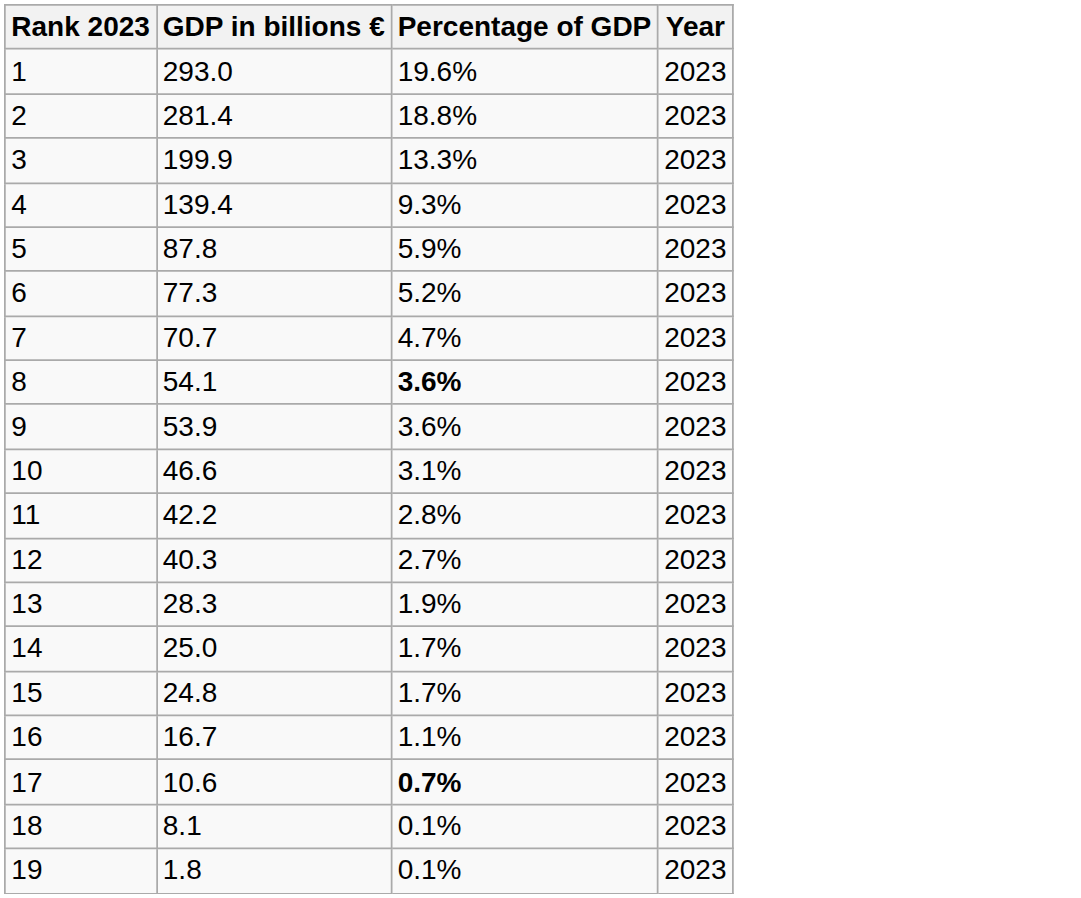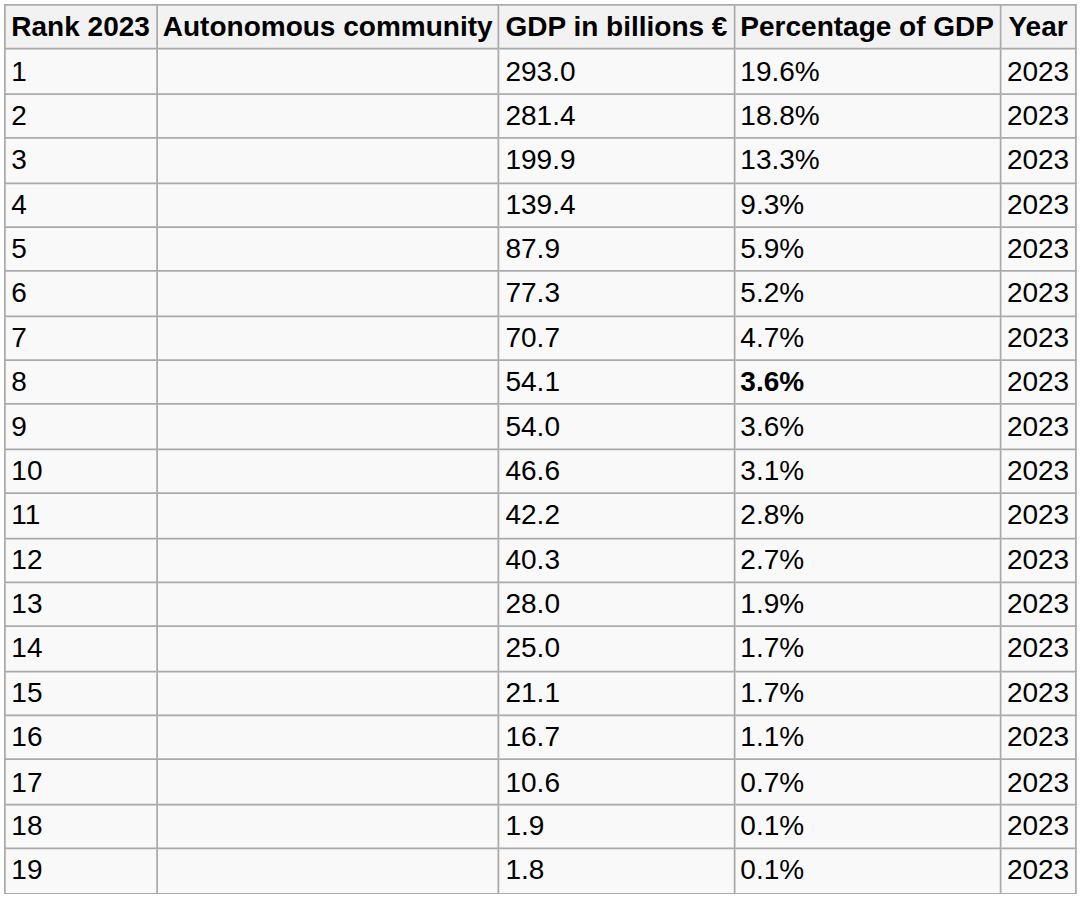+ column: Autonomous community
5 | GDP in billions €: 87.8 -> 87.9
9 | GDP in billions €: 53.9 -> 54.0
13 | GDP in billions €: 28.3 -> 28.0
15 | GDP in billions €: 24.8 -> 21.1
17 | Percentage of GDP: bold -> normal
18 | GDP in billions €: 8.1 -> 1.9
